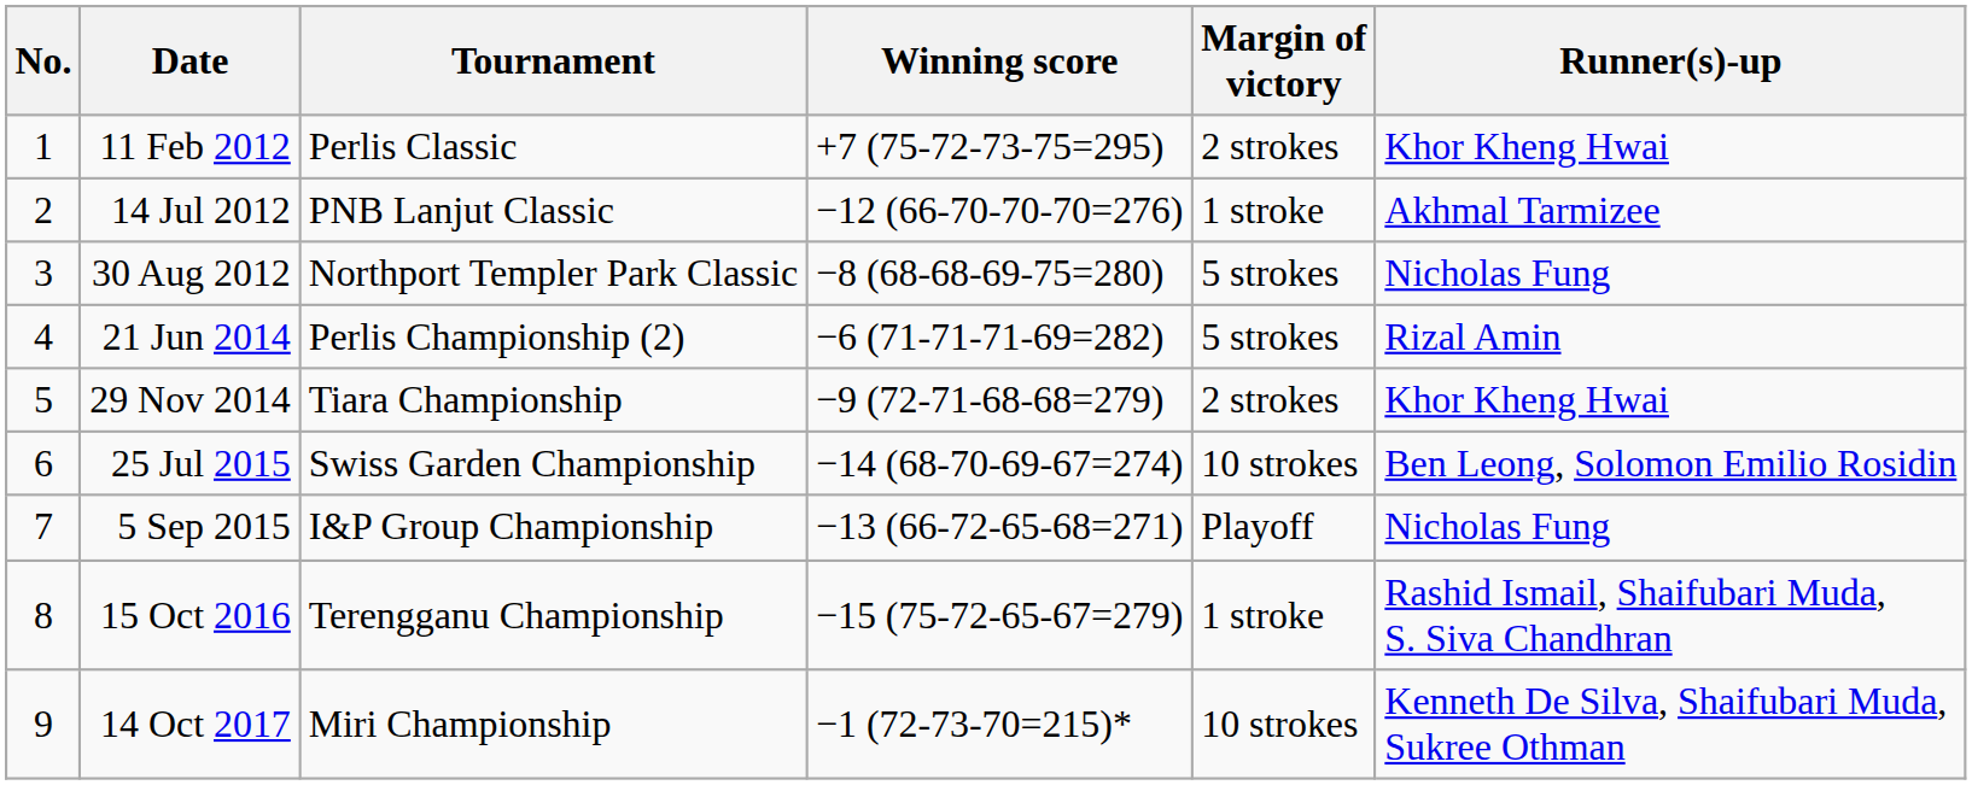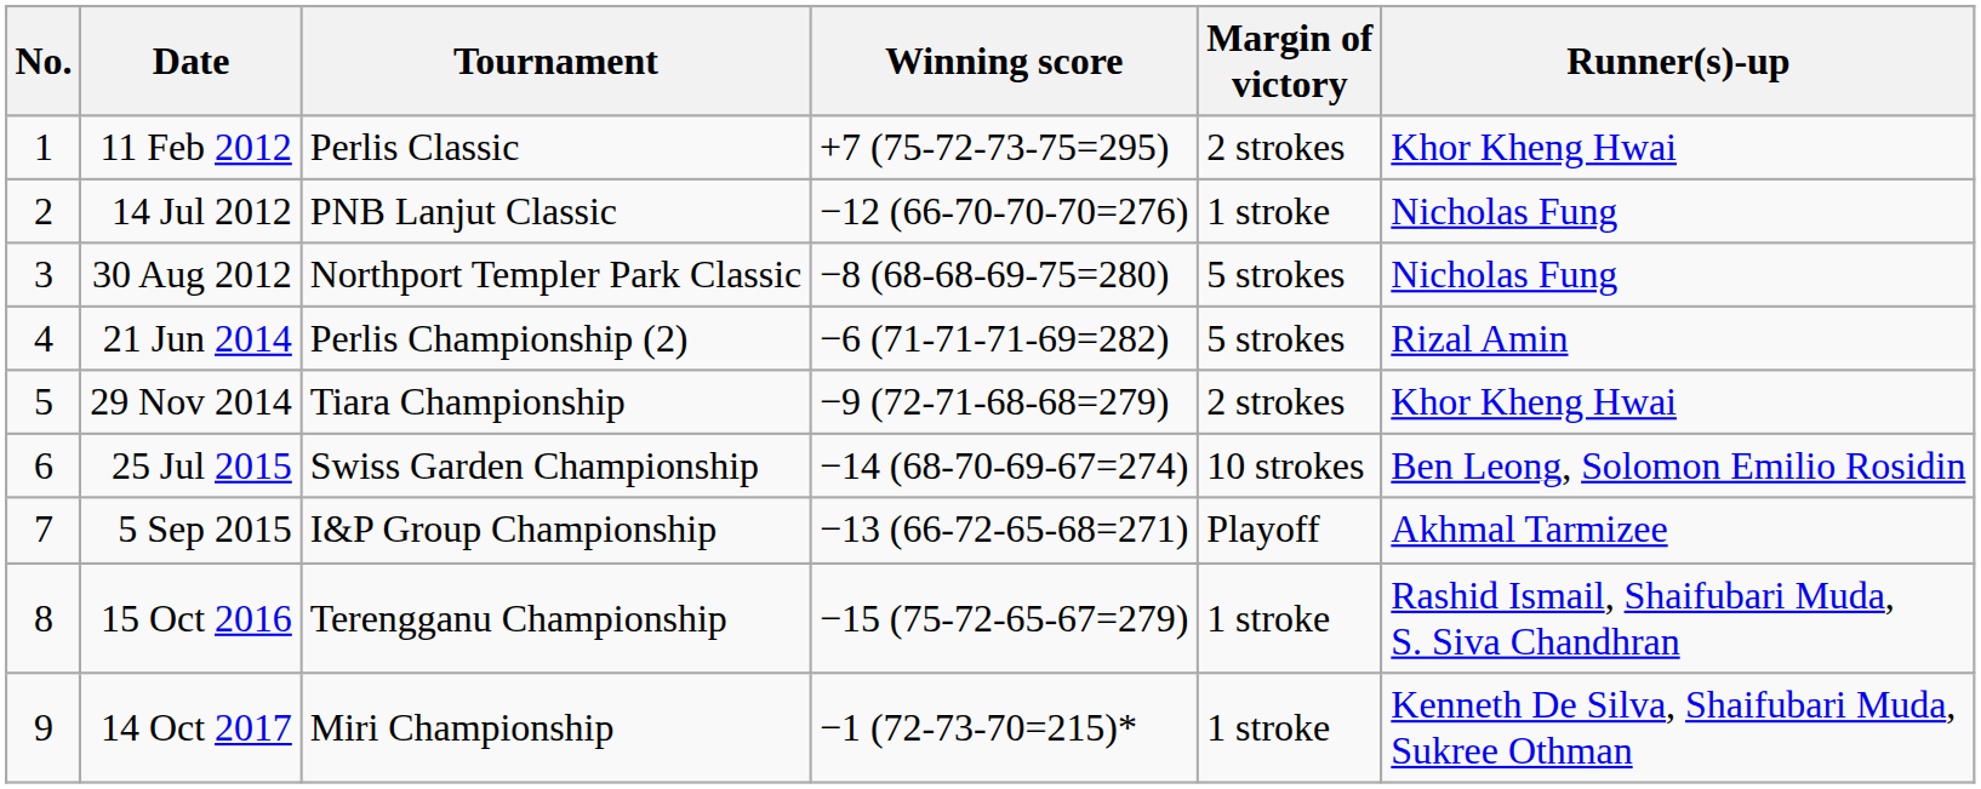14 Jul 2012 | Runner(s)-up: Akhmal Tarmizee -> Nicholas Fung
5 Sep 2015 | Runner(s)-up: Nicholas Fung -> Akhmal Tarmizee
14 Oct 2017 | Margin of victory: 10 strokes -> 1 stroke
